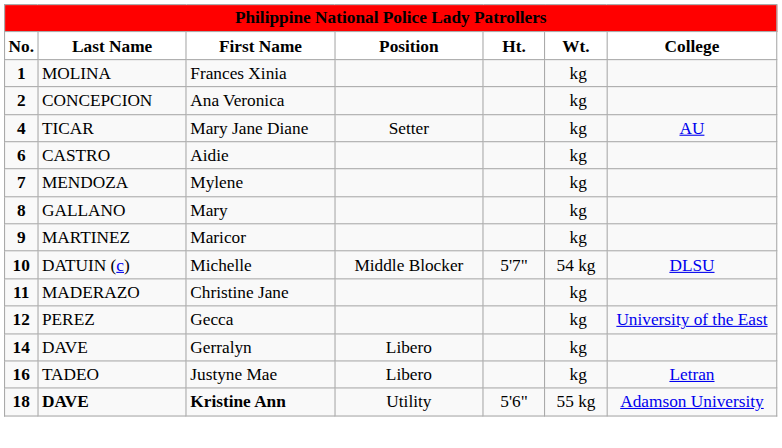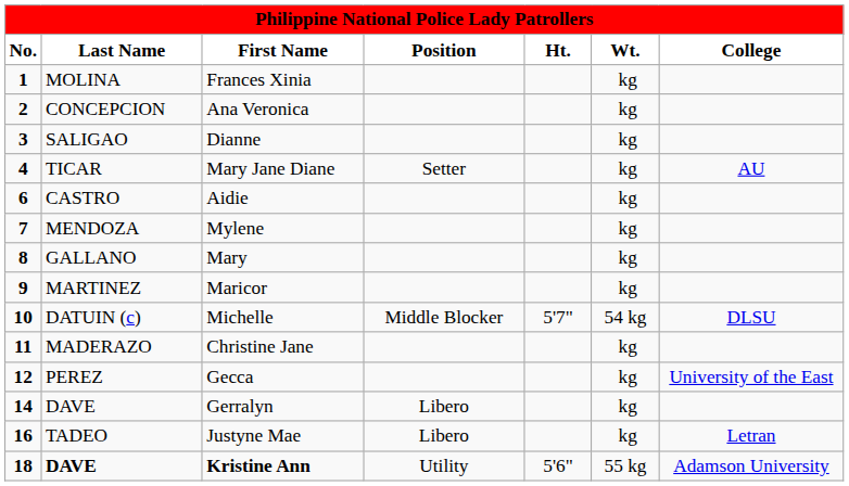+ row: 3 | SALIGAO | Dianne | kg
